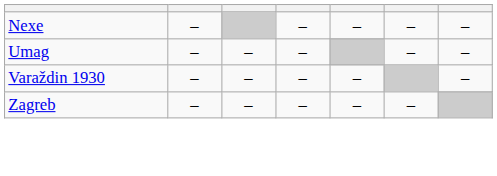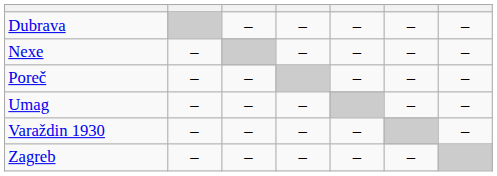+ row: Dubrava | – | – | – | – | –
+ row: Poreč | – | – | – | – | –
